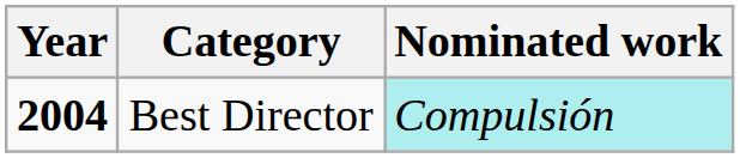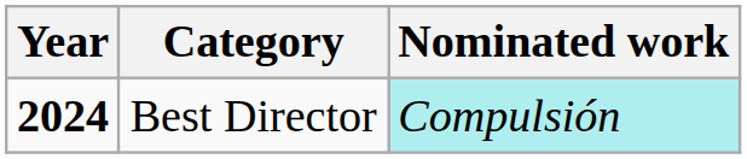Best Director | Year: 2004 -> 2024
